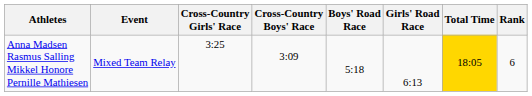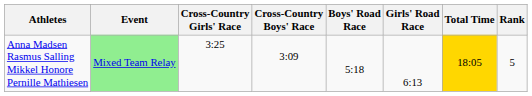Anna Madsen Rasmus Salling Mikkel Honore Pernille Mathiesen | Event: no background -> lightgreen background
Anna Madsen Rasmus Salling Mikkel Honore Pernille Mathiesen | Rank: 6 -> 5
